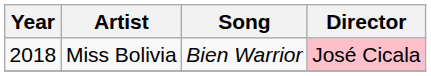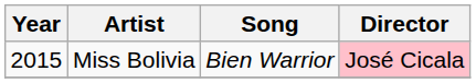Miss Bolivia | Year: 2018 -> 2015
